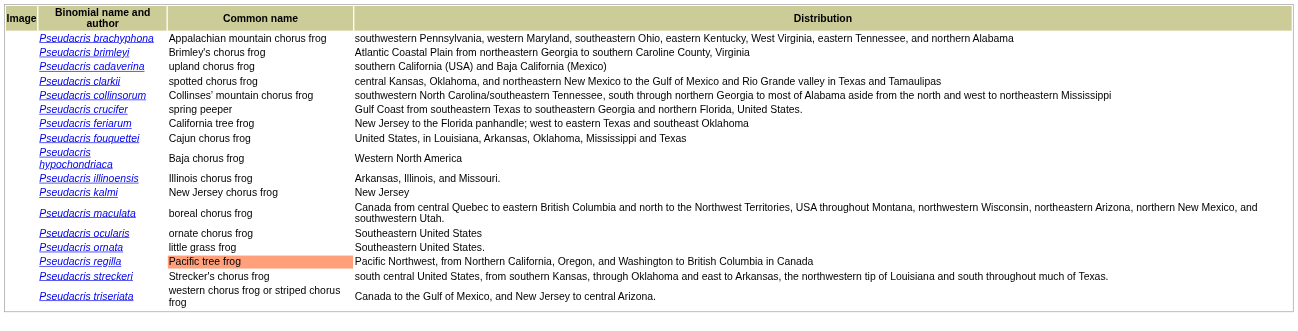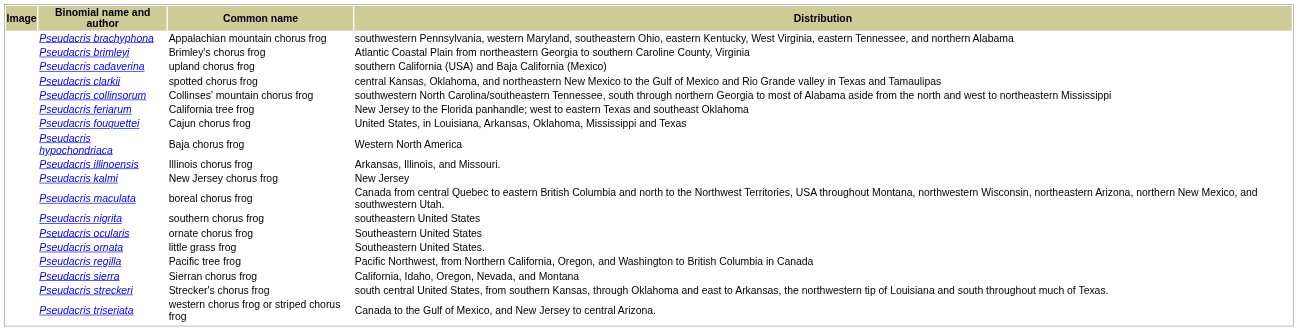- row: Pseudacris crucifer | spring peeper | Gulf Coast from southeastern Texas to southeastern Georgia and northern Florida, United States.
+ row: Pseudacris nigrita | southern chorus frog | southeastern United States
Pseudacris regilla | Common name: lightsalmon background -> no background
+ row: Pseudacris sierra | Sierran chorus frog | California, Idaho, Oregon, Nevada, and Montana
